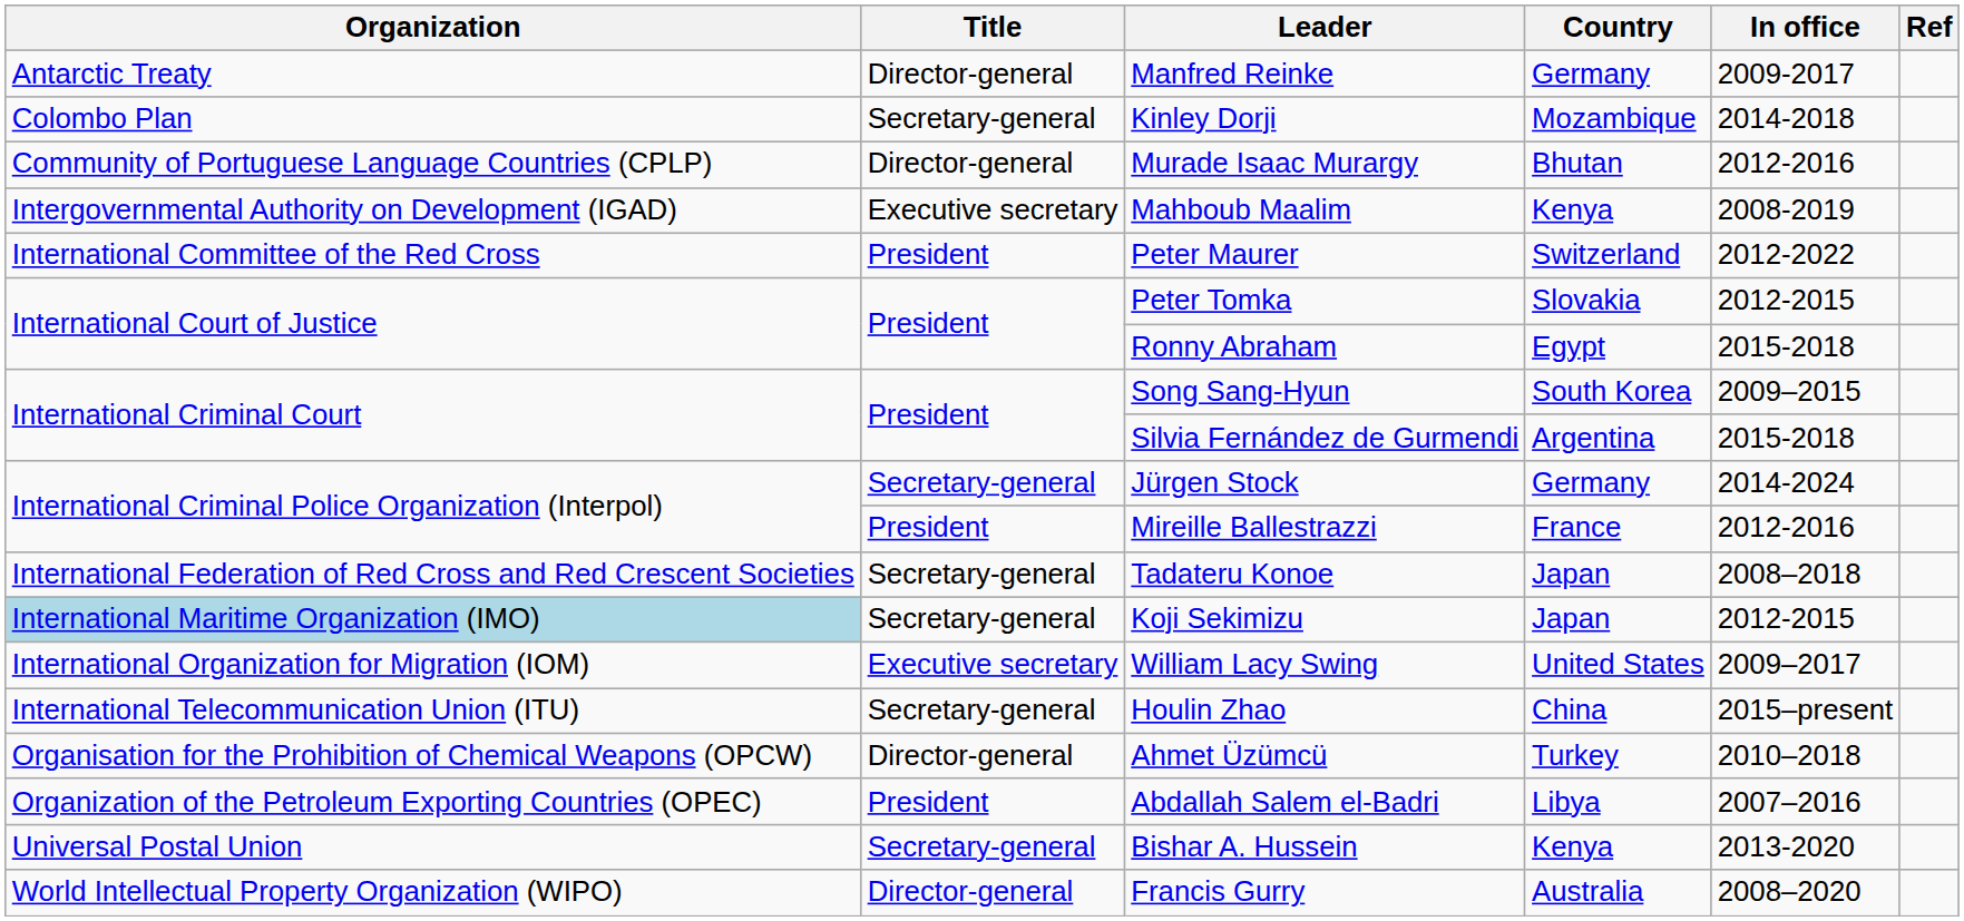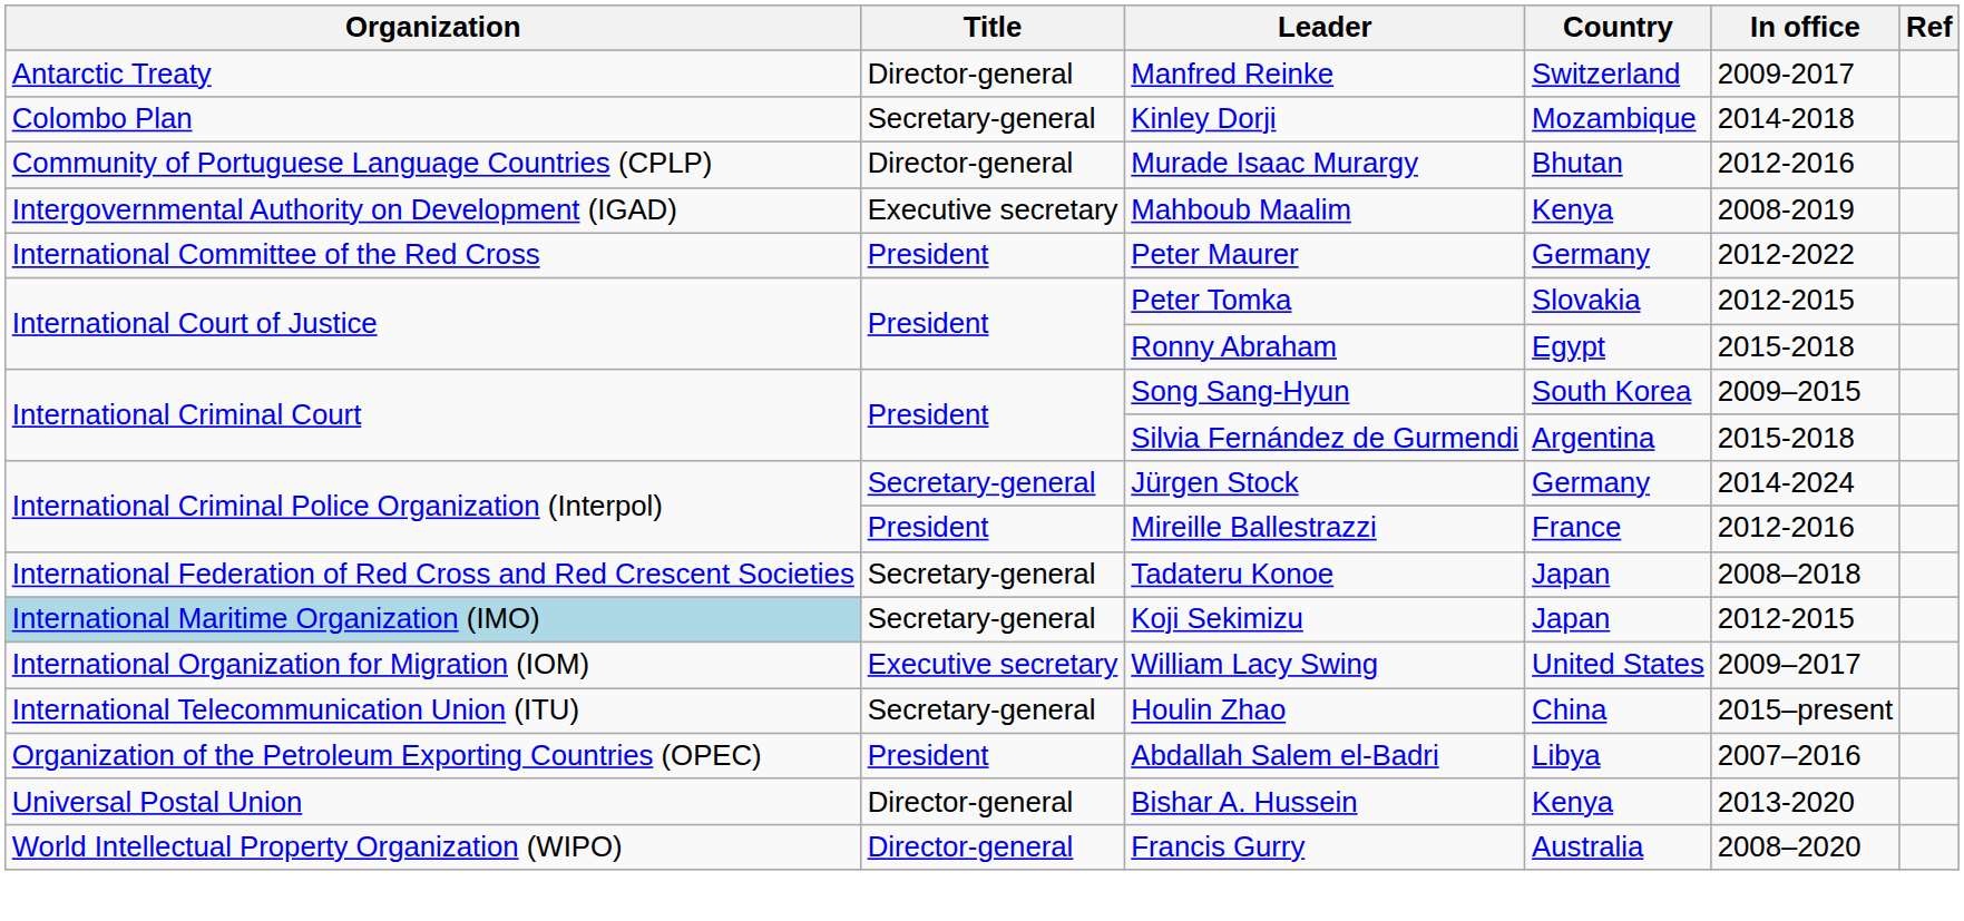Manfred Reinke | Country: Germany -> Switzerland
Peter Maurer | Country: Switzerland -> Germany
- row: Organisation for the Prohibition of Chemical Weapons (OPCW) | Director-general | Ahmet Üzümcü | Turkey | 2010–2018
Bishar A. Hussein | Title: Secretary-general -> Director-general
